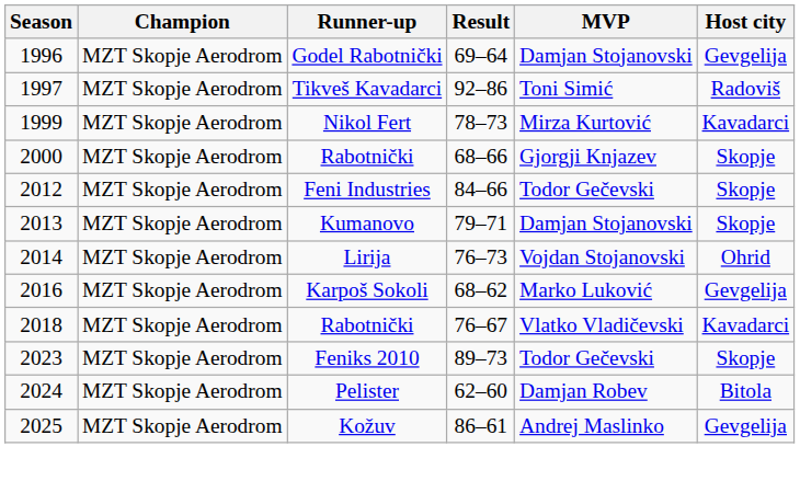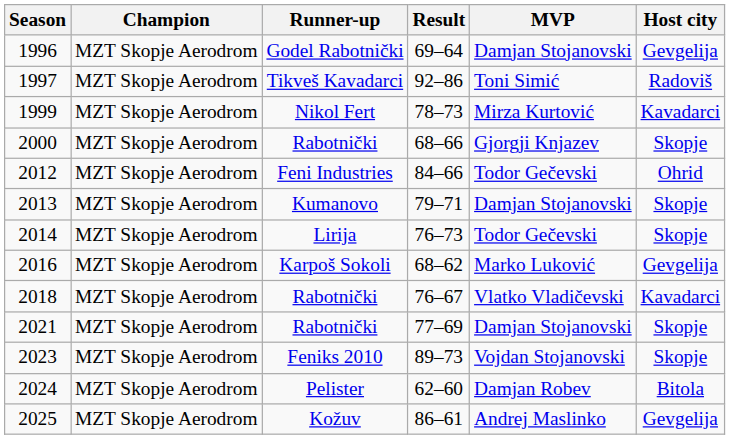2012 | Host city: Skopje -> Ohrid
2014 | MVP: Vojdan Stojanovski -> Todor Gečevski
2014 | Host city: Ohrid -> Skopje
+ row: 2021 | MZT Skopje Aerodrom | Rabotnički | 77–69 | Damjan Stojanovski | Skopje
2023 | MVP: Todor Gečevski -> Vojdan Stojanovski
